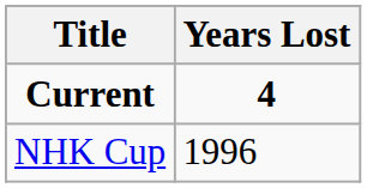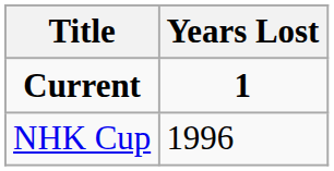Current | Years Lost: 4 -> 1
